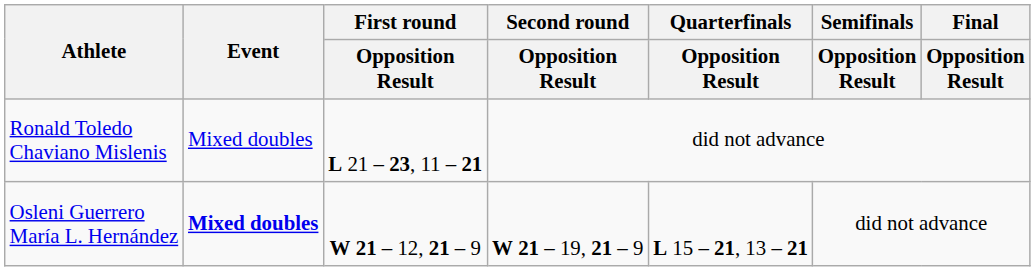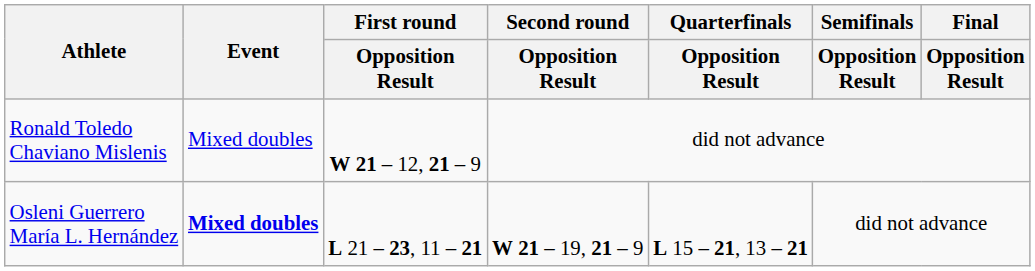Ronald Toledo Chaviano Mislenis | First round / Opposition Result: L 21 – 23, 11 – 21 -> W 21 – 12, 21 – 9
Osleni Guerrero María L. Hernández | First round / Opposition Result: W 21 – 12, 21 – 9 -> L 21 – 23, 11 – 21
